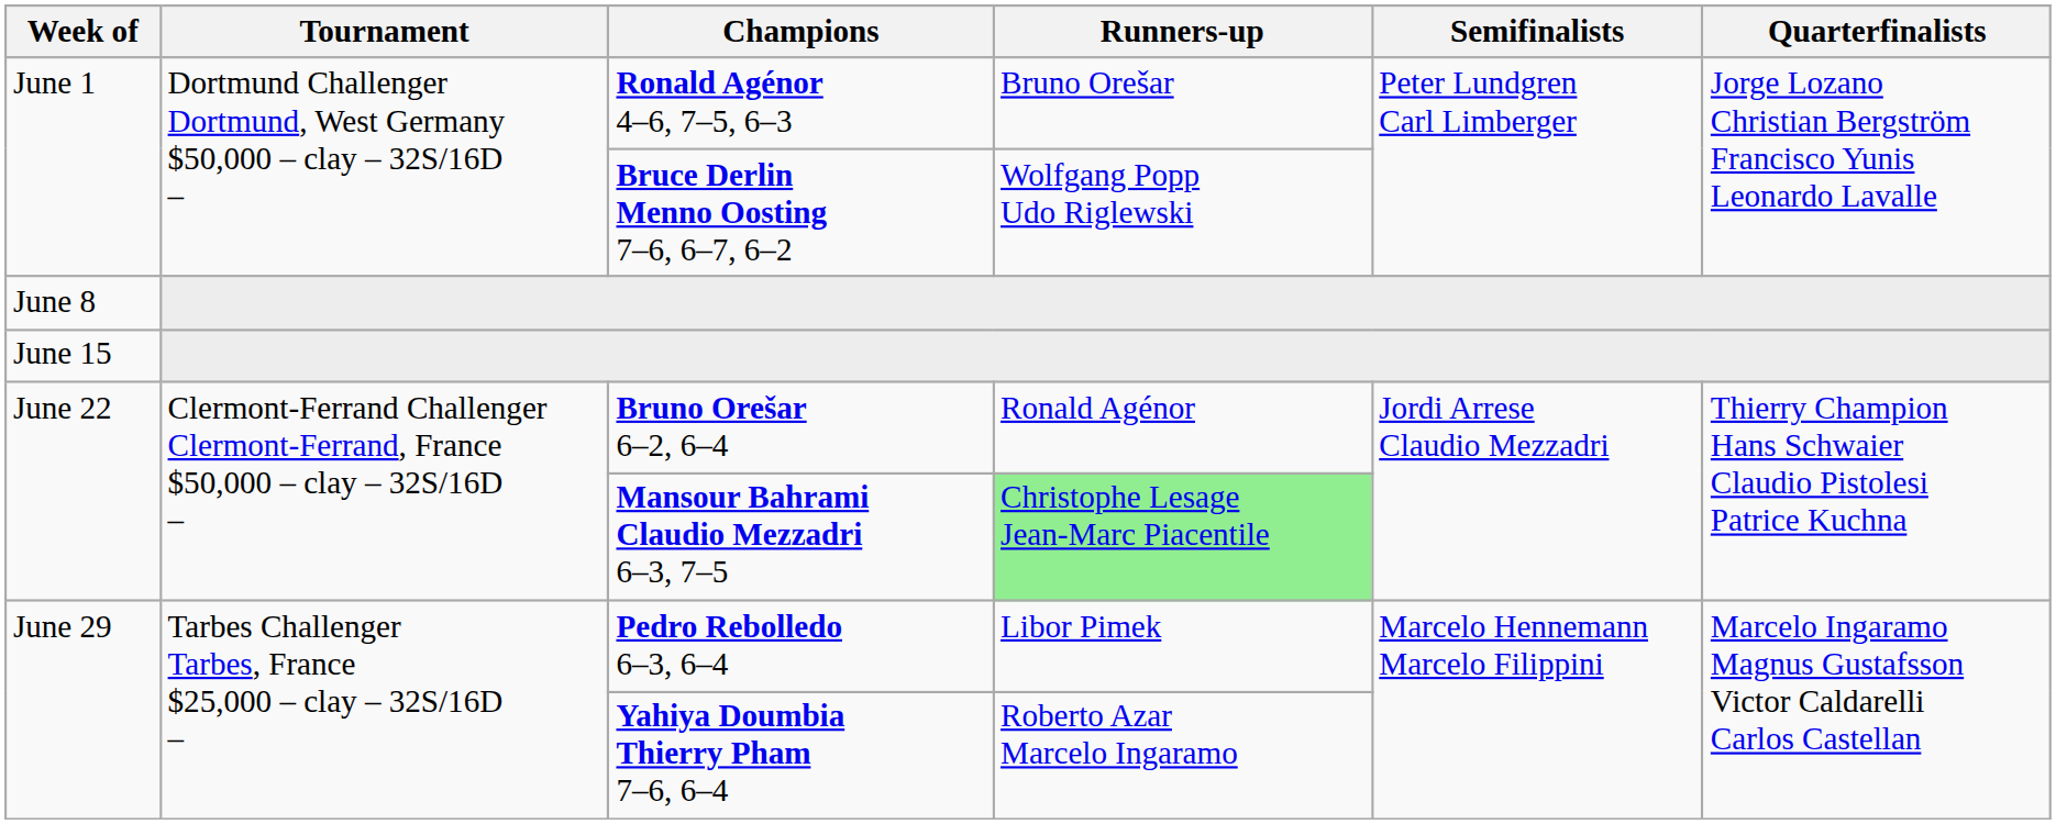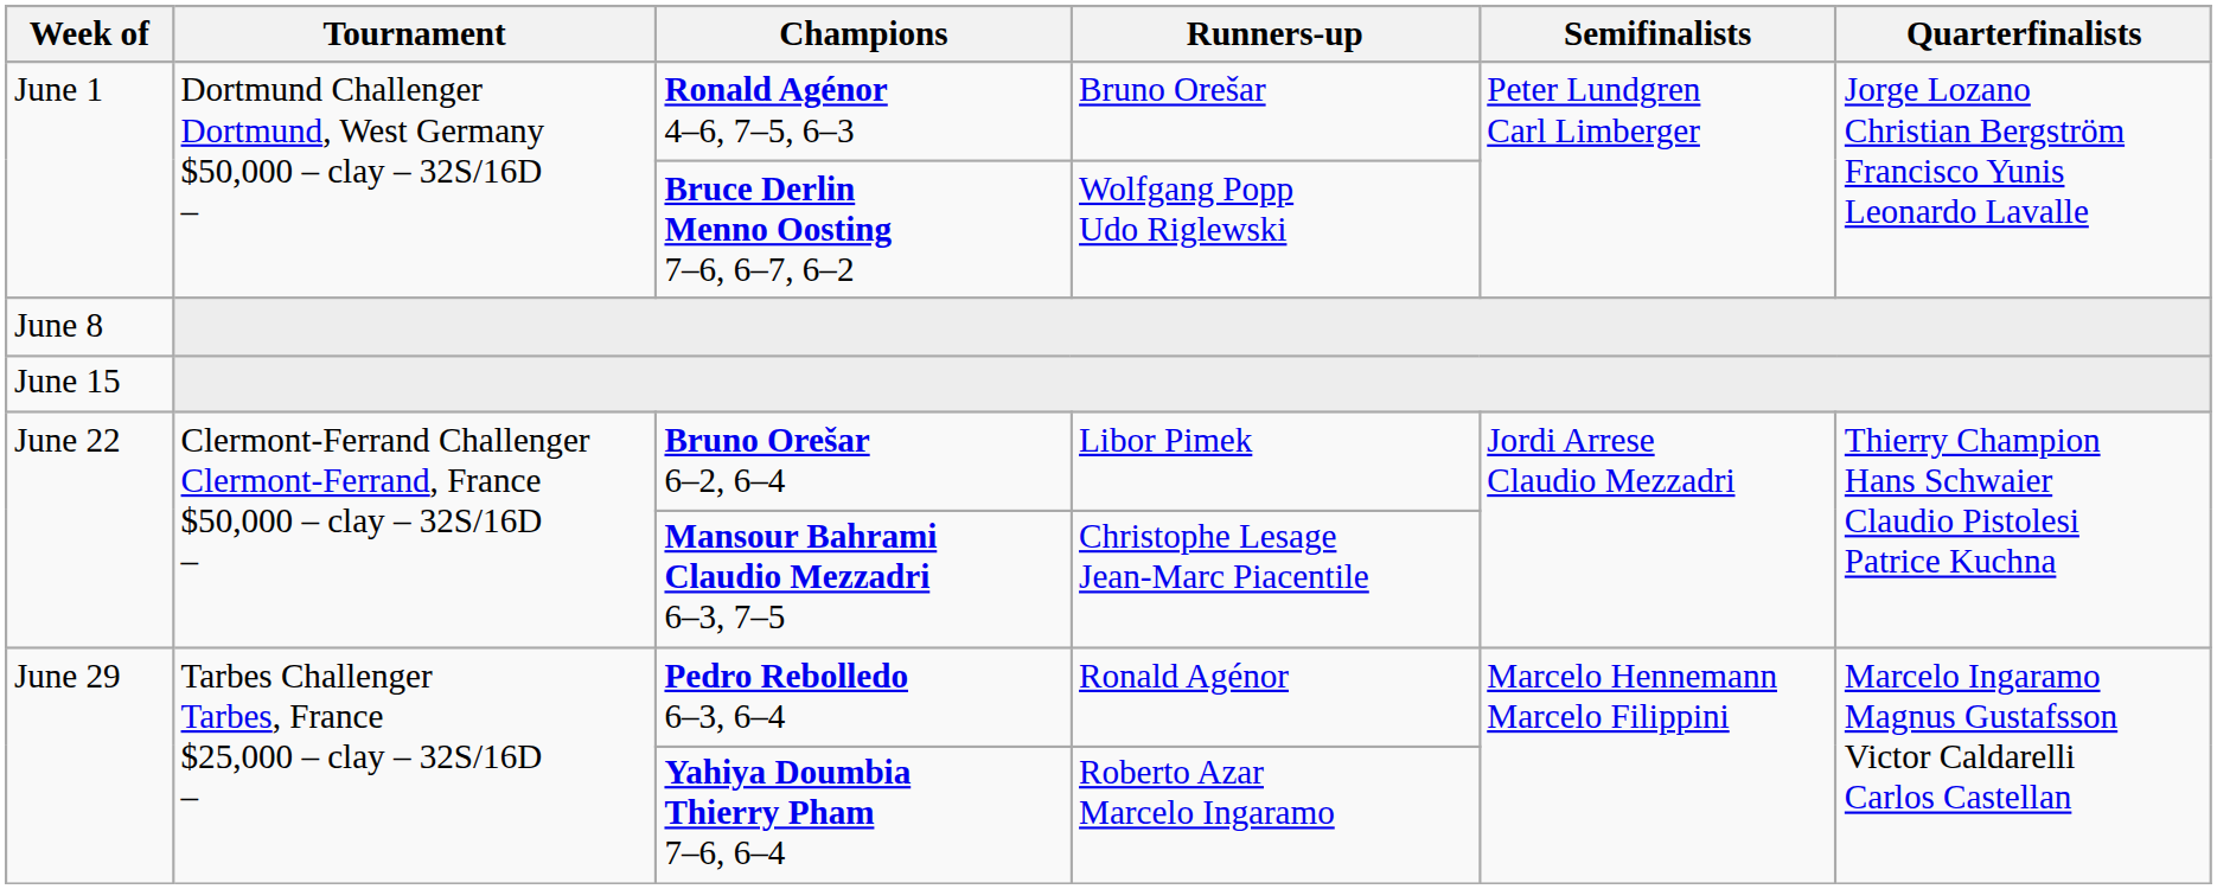Bruno Orešar 6–2, 6–4 | Runners-up: Ronald Agénor -> Libor Pimek
Mansour Bahrami Claudio Mezzadri 6–3, 7–5 | Runners-up: lightgreen background -> no background
Pedro Rebolledo 6–3, 6–4 | Runners-up: Libor Pimek -> Ronald Agénor
